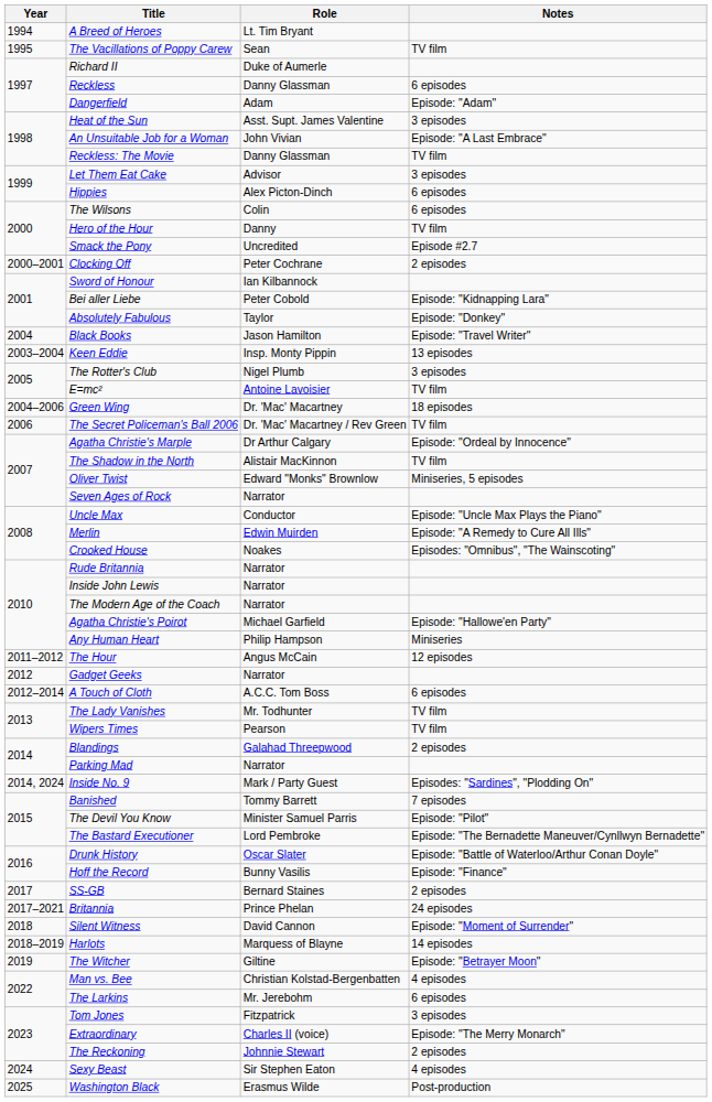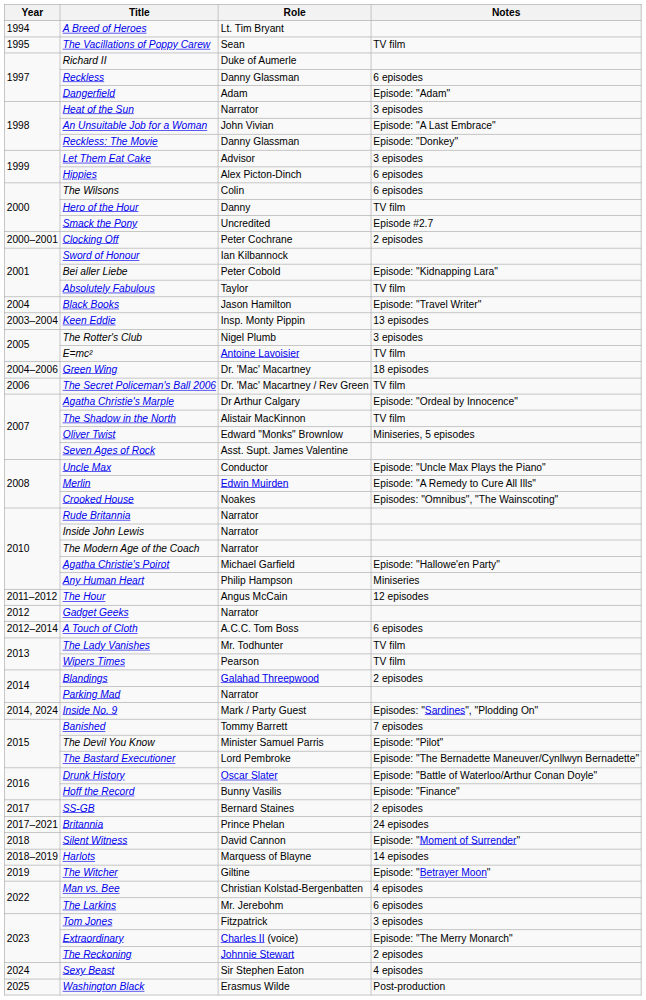Heat of the Sun | Role: Asst. Supt. James Valentine -> Narrator
Reckless: The Movie | Notes: TV film -> Episode: "Donkey"
Absolutely Fabulous | Notes: Episode: "Donkey" -> TV film
Seven Ages of Rock | Role: Narrator -> Asst. Supt. James Valentine
